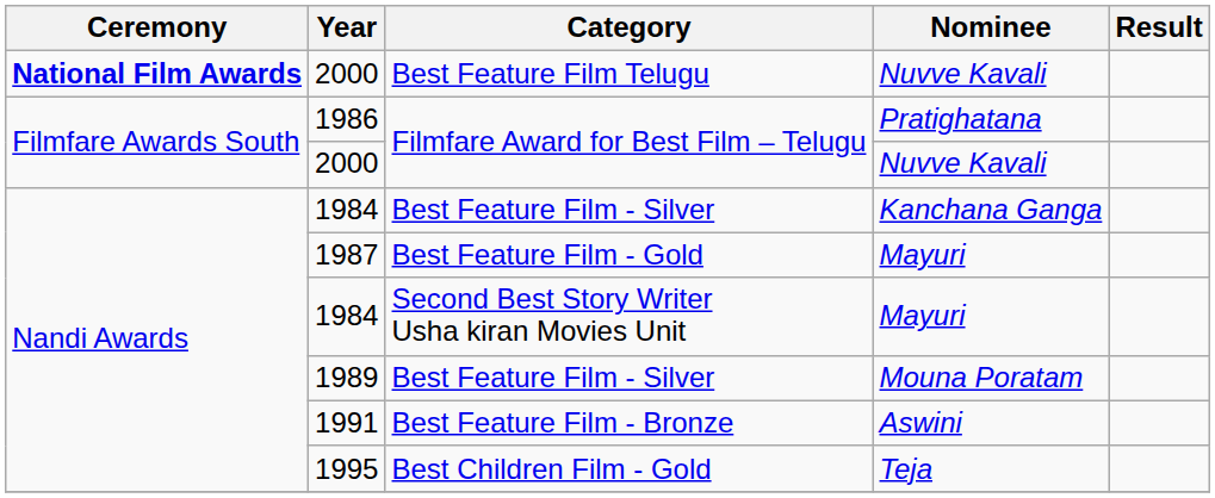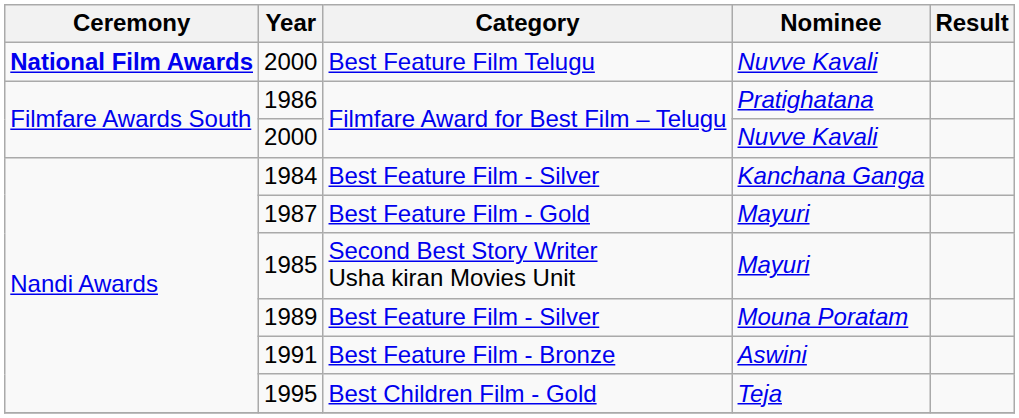Second Best Story Writer Usha kiran Movies Unit | Year: 1984 -> 1985
